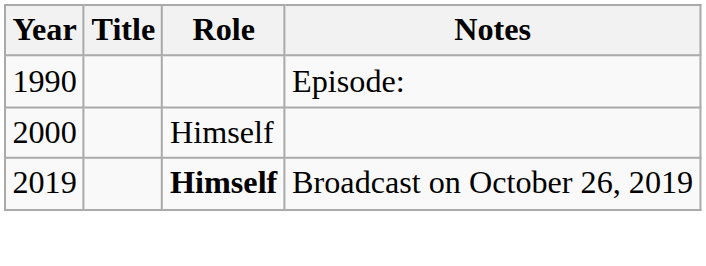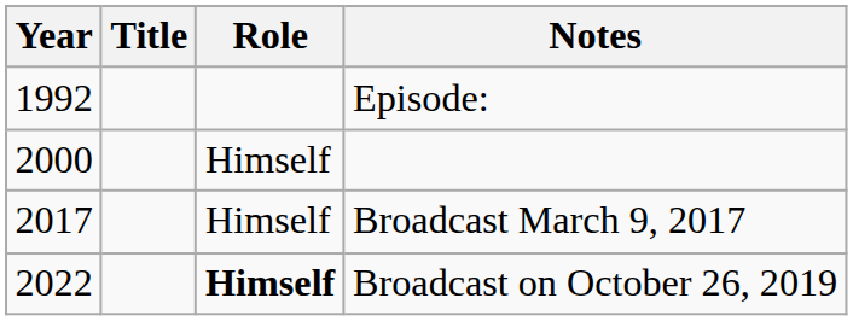Episode: | Year: 1990 -> 1992
+ row: 2017 | Himself | Broadcast March 9, 2017
Broadcast on October 26, 2019 | Year: 2019 -> 2022
